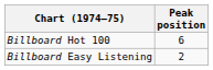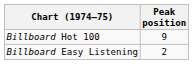Billboard Hot 100 | Peak position: 6 -> 9
